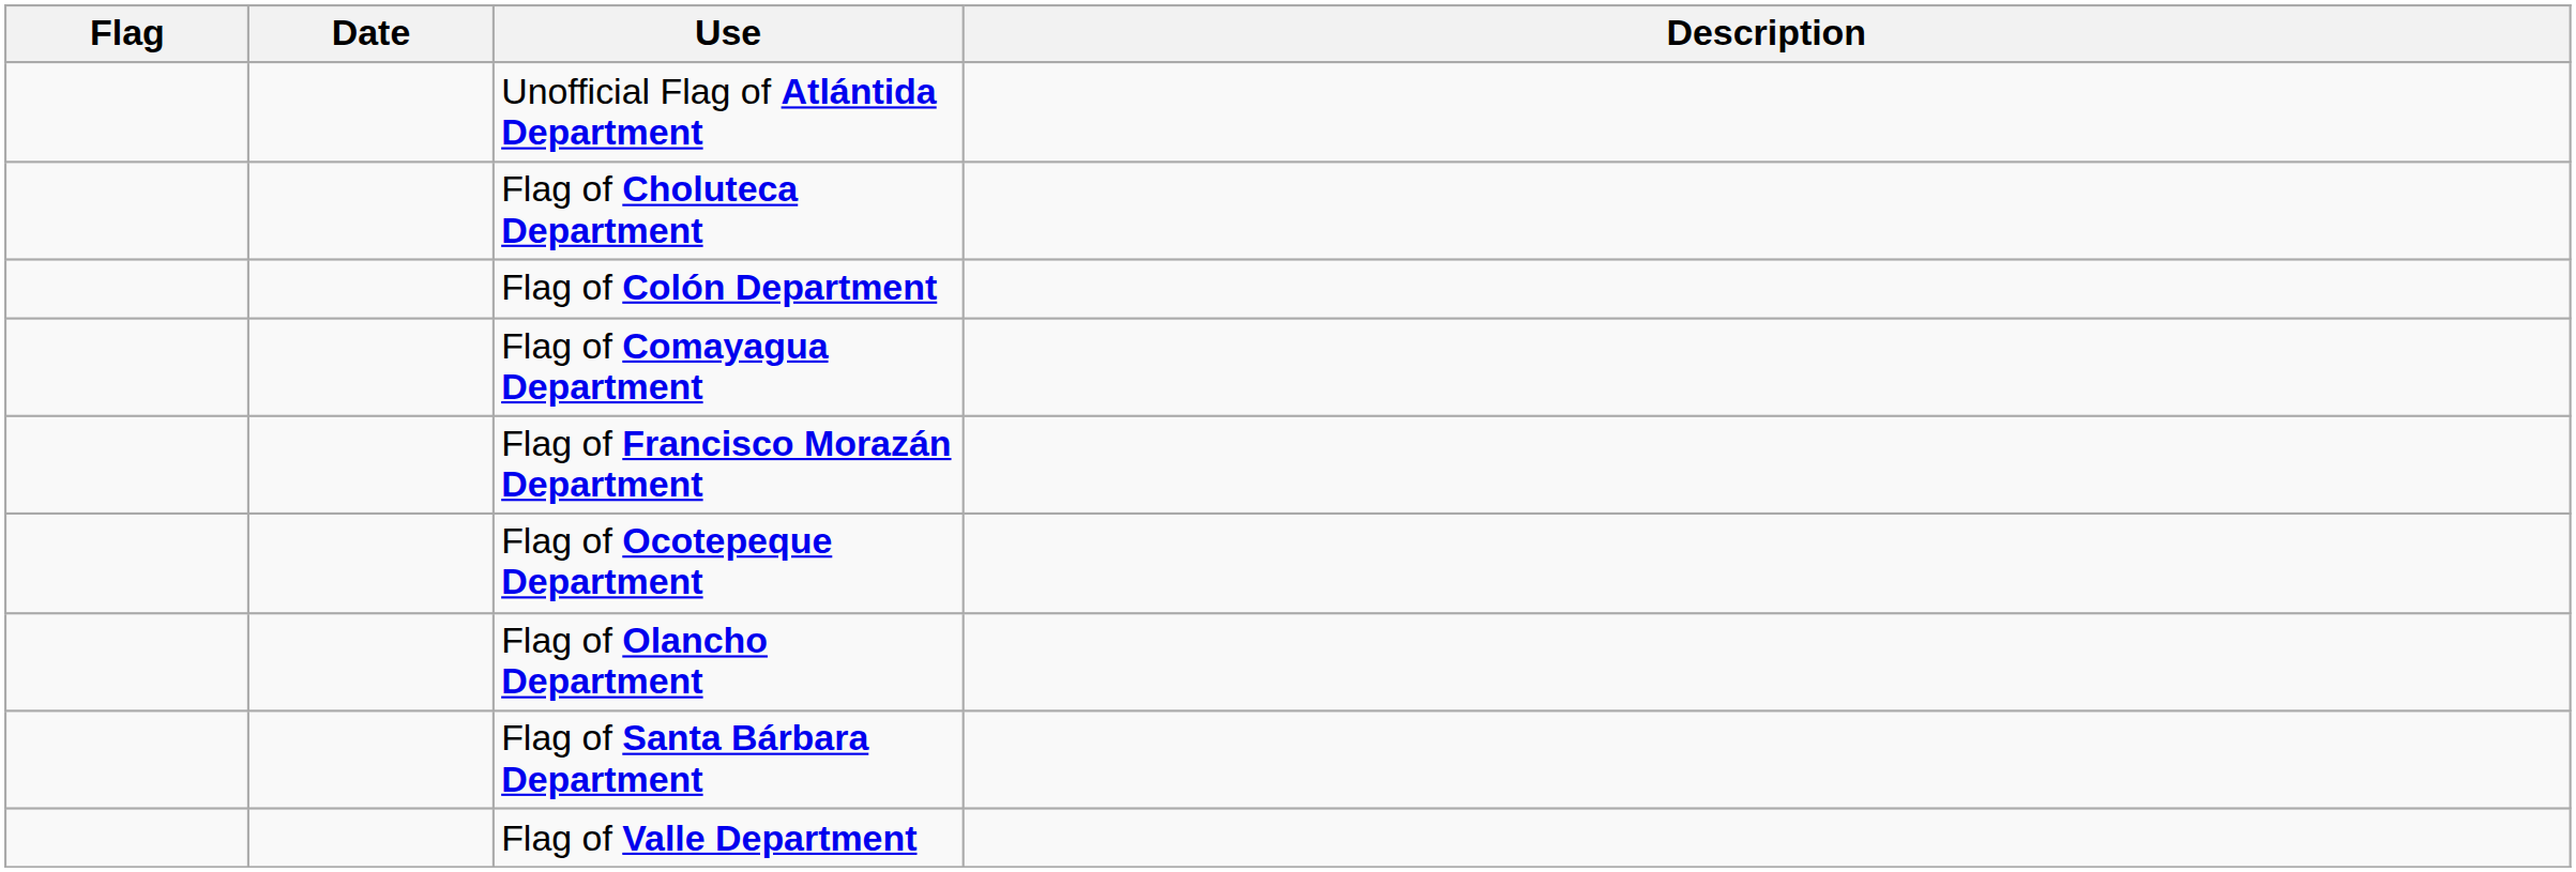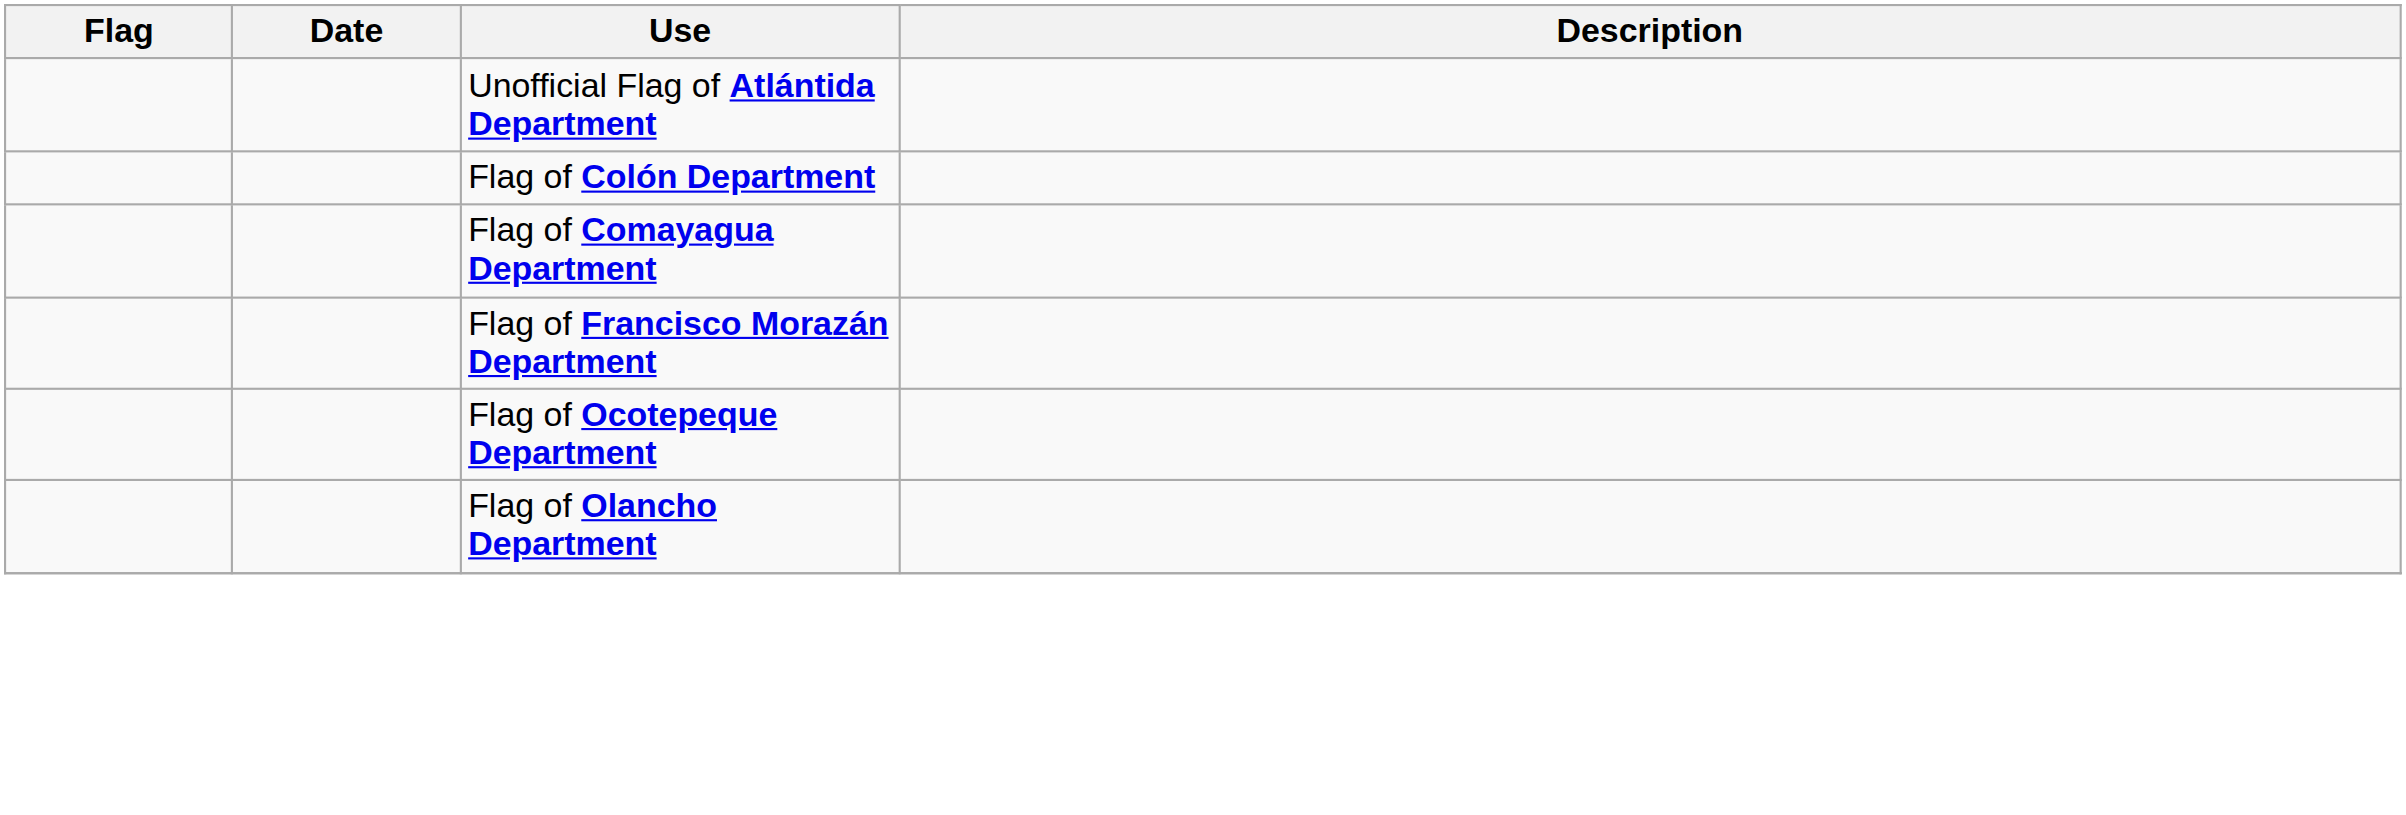- row: Flag of Choluteca Department
- row: Flag of Santa Bárbara Department
- row: Flag of Valle Department
